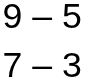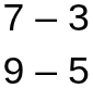rows swapped: 9 – 5 <-> 7 – 3
